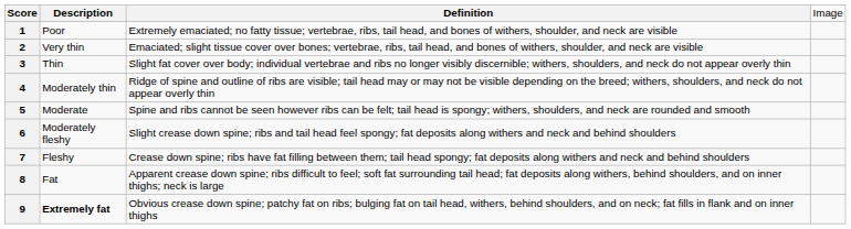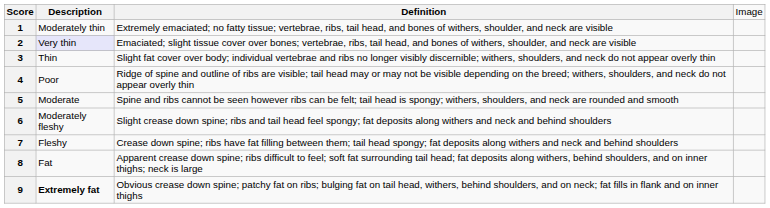1 | column 2: Poor -> Moderately thin
2 | column 2: no background -> lavender background
4 | column 2: Moderately thin -> Poor
